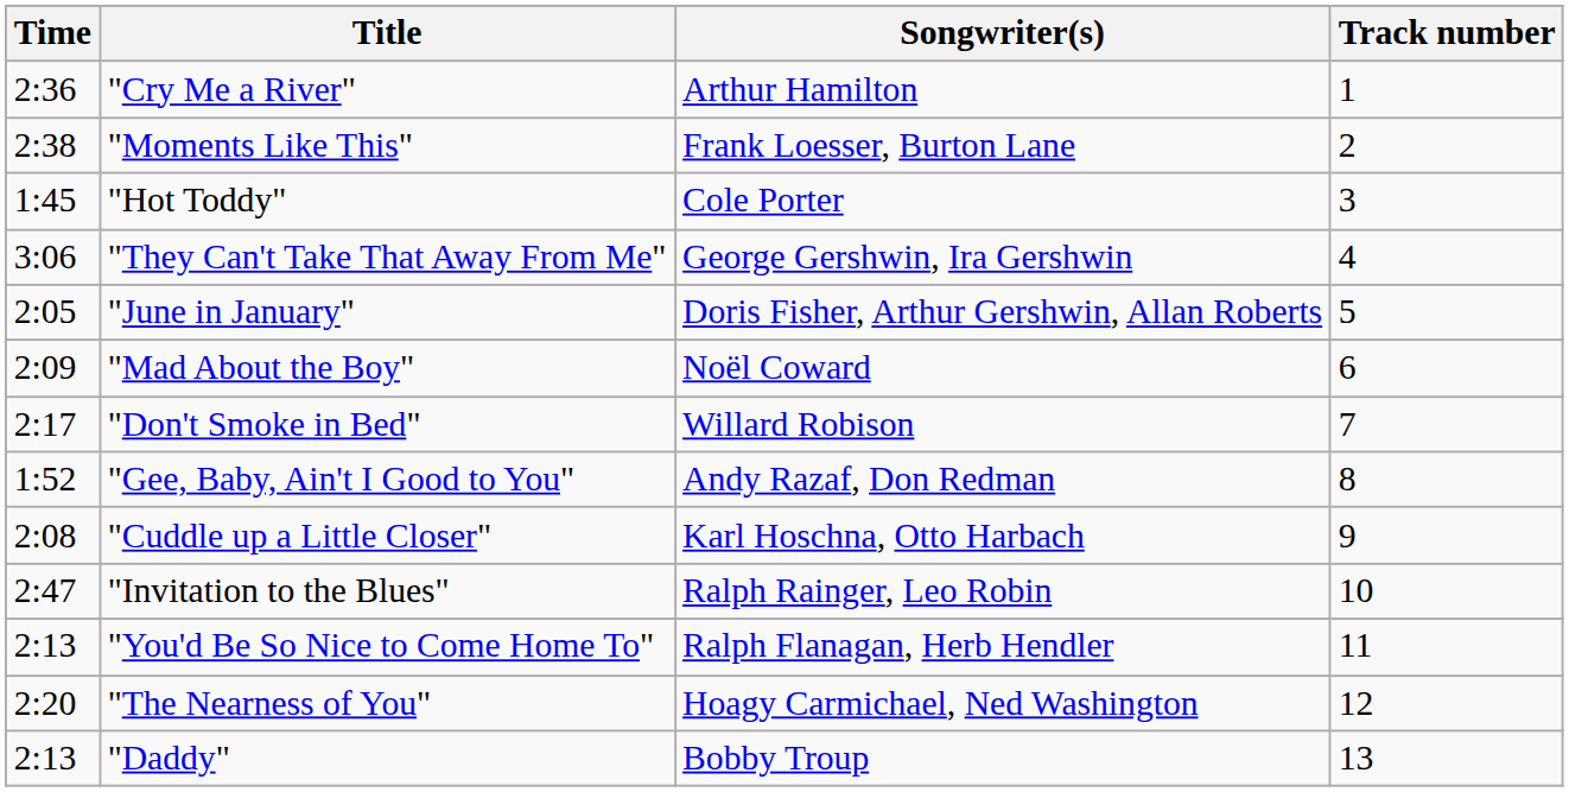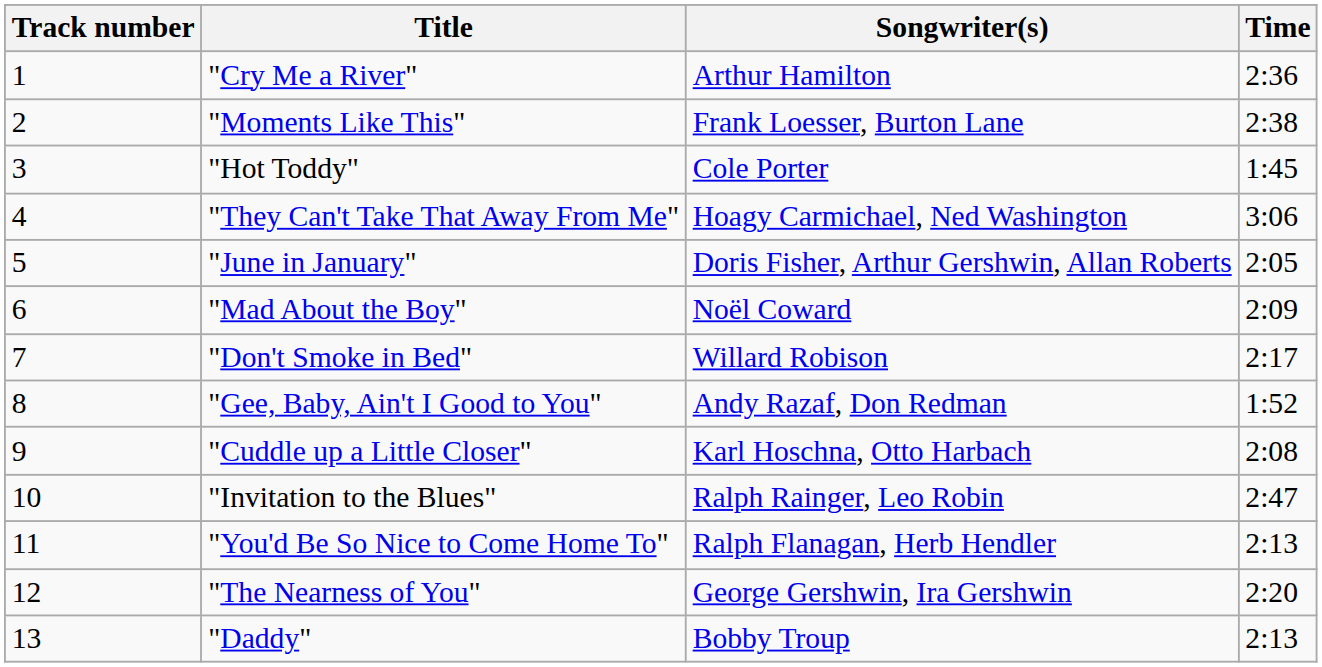columns swapped: Track number <-> Time
"They Can't Take That Away From Me" | Songwriter(s): George Gershwin, Ira Gershwin -> Hoagy Carmichael, Ned Washington
"The Nearness of You" | Songwriter(s): Hoagy Carmichael, Ned Washington -> George Gershwin, Ira Gershwin
